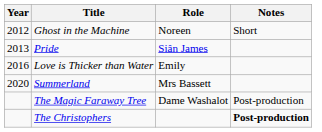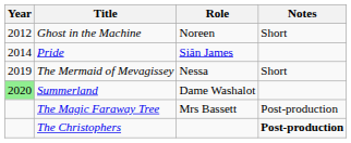Pride | Year: 2013 -> 2014
- row: 2016 | Love is Thicker than Water | Emily
+ row: 2019 | The Mermaid of Mevagissey | Nessa | Short
Summerland | Year: no background -> lightgreen background
Summerland | Role: Mrs Bassett -> Dame Washalot
The Magic Faraway Tree | Role: Dame Washalot -> Mrs Bassett
